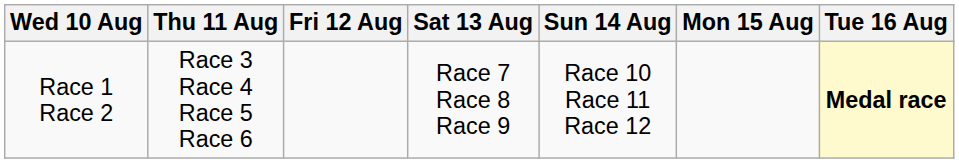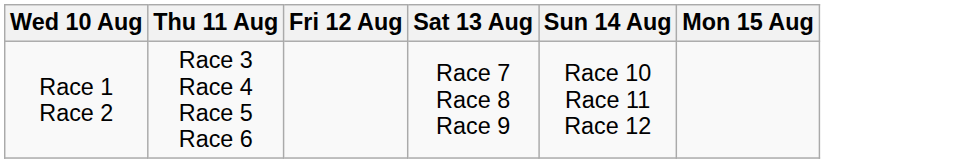- column: Tue 16 Aug | Medal race
